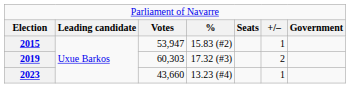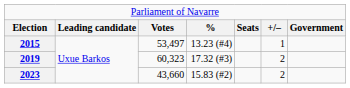2015 | column 3: 53,947 -> 53,497
2015 | column 4: 15.83 (#2) -> 13.23 (#4)
2019 | column 3: 60,303 -> 60,323
2023 | column 4: 13.23 (#4) -> 15.83 (#2)
2023 | column 6: 1 -> 2
